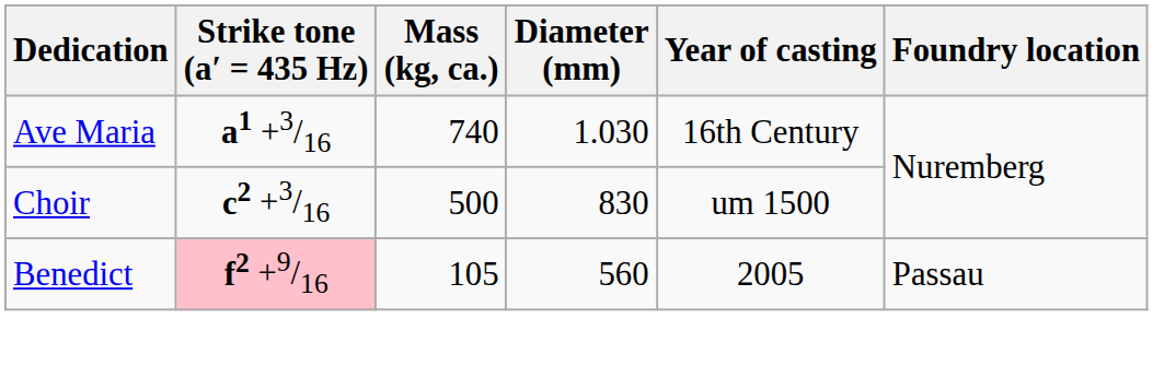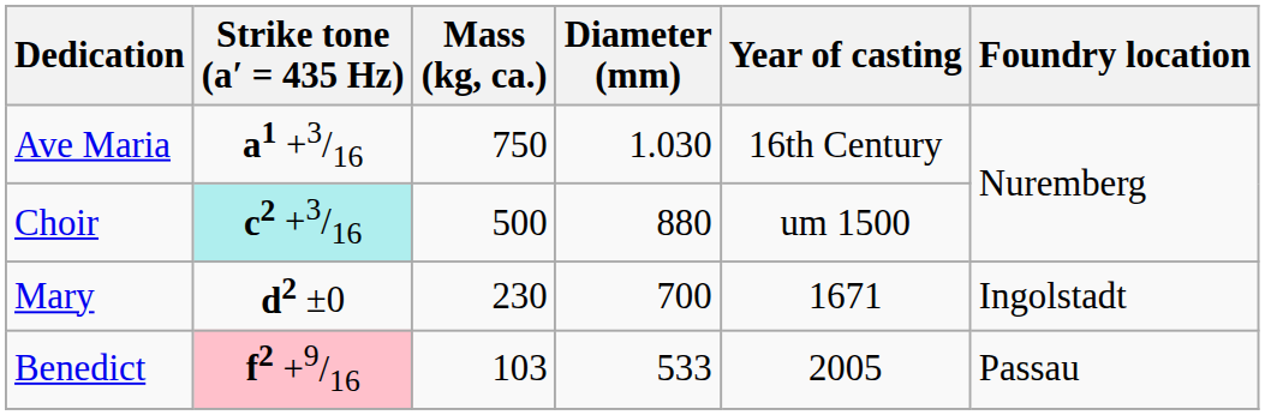Ave Maria | Mass (kg, ca.): 740 -> 750
Choir | Strike tone (a′ = 435 Hz): no background -> paleturquoise background
Choir | Diameter (mm): 830 -> 880
+ row: Mary | d2 ±0 | 230 | 700 | 1671 | Ingolstadt
Benedict | Mass (kg, ca.): 105 -> 103
Benedict | Diameter (mm): 560 -> 533
